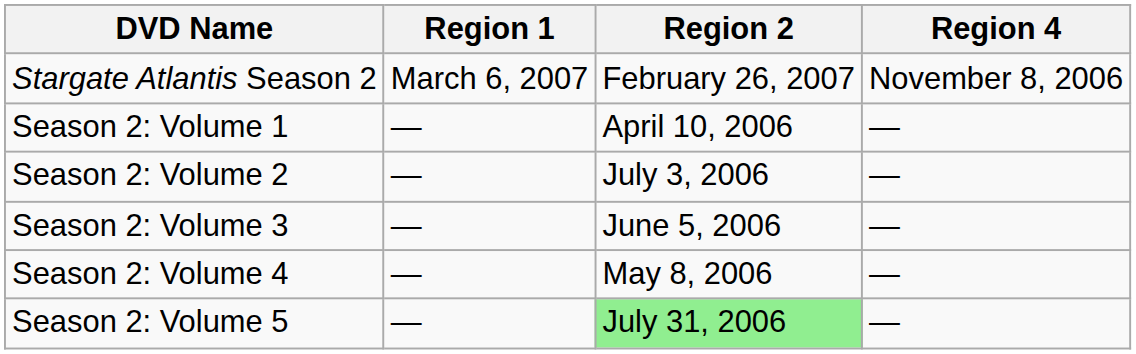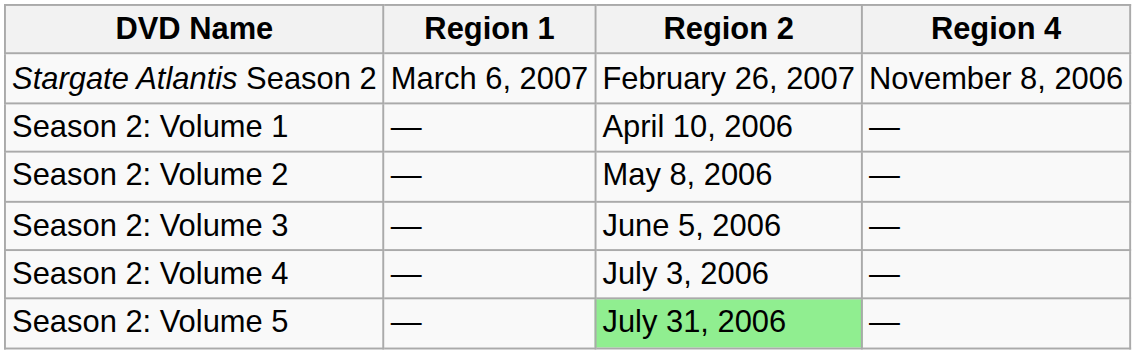Season 2: Volume 2 | Region 2: July 3, 2006 -> May 8, 2006
Season 2: Volume 4 | Region 2: May 8, 2006 -> July 3, 2006
